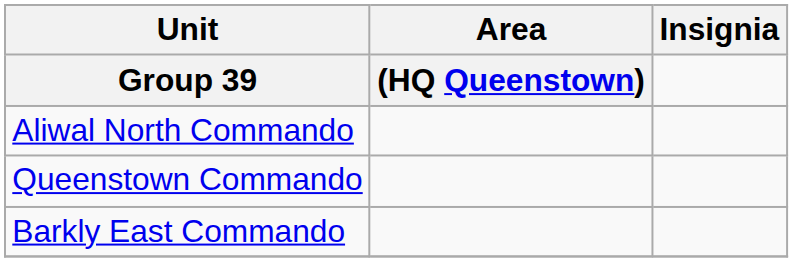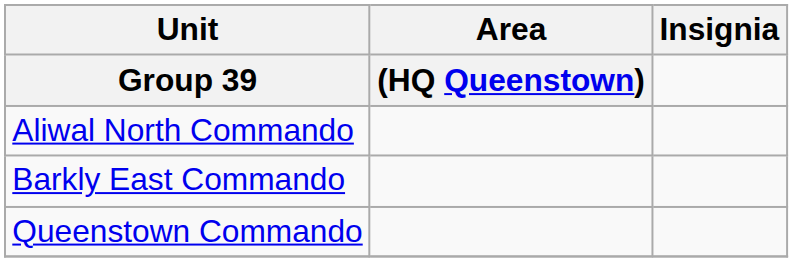rows swapped: Barkly East Commando <-> Queenstown Commando
